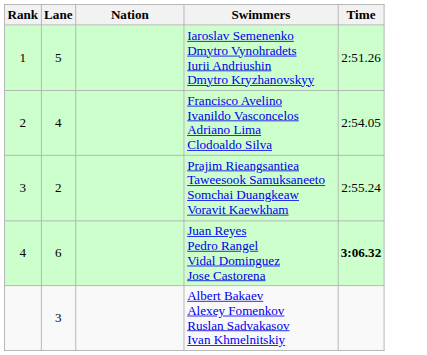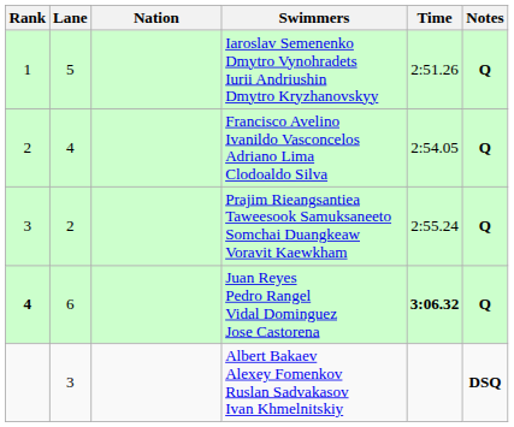+ column: Notes | Q | Q | Q | Q | DSQ
Juan Reyes Pedro Rangel Vidal Dominguez Jose Castorena | Rank: normal -> bold
